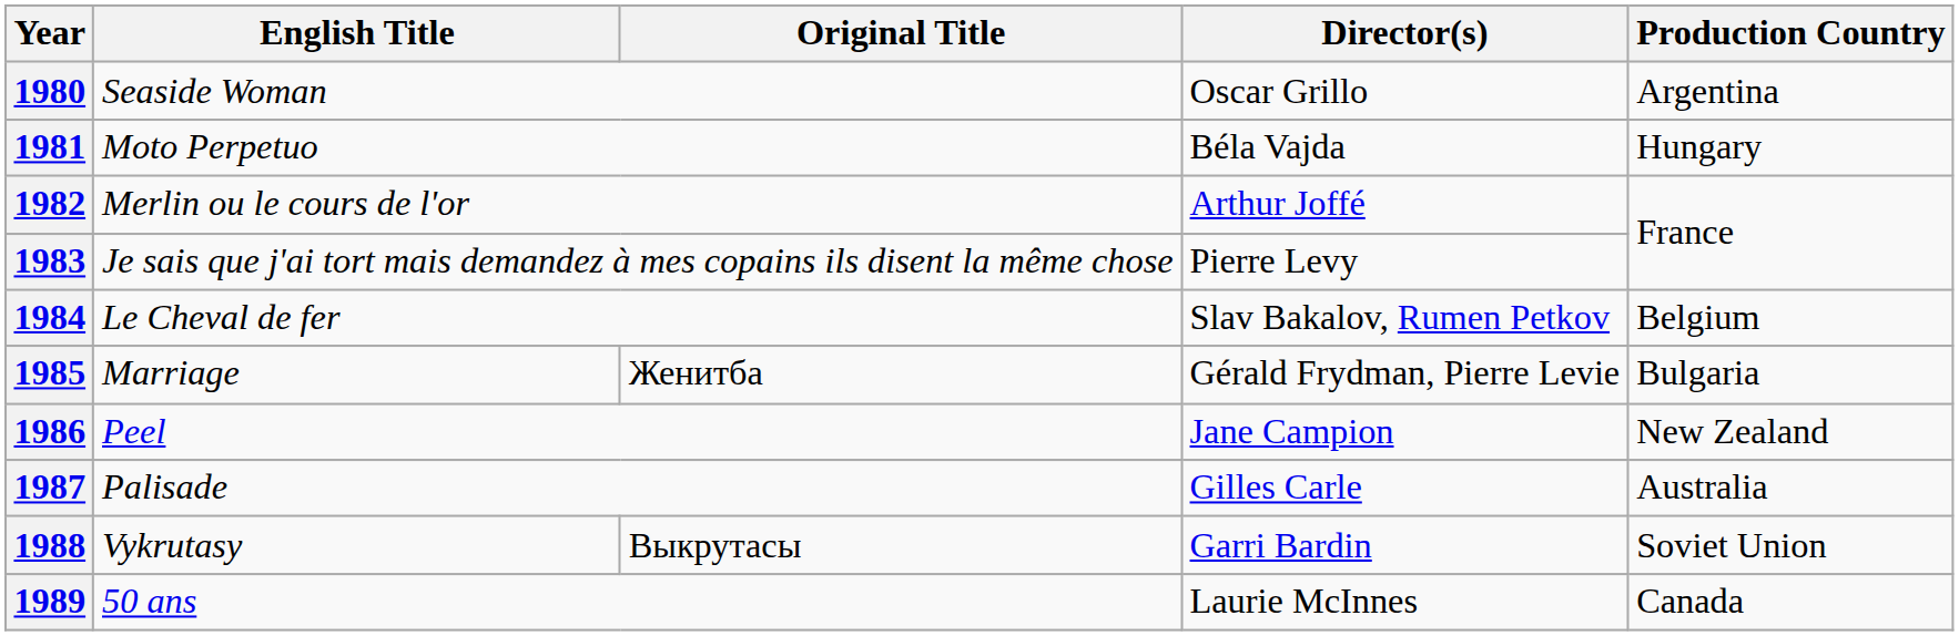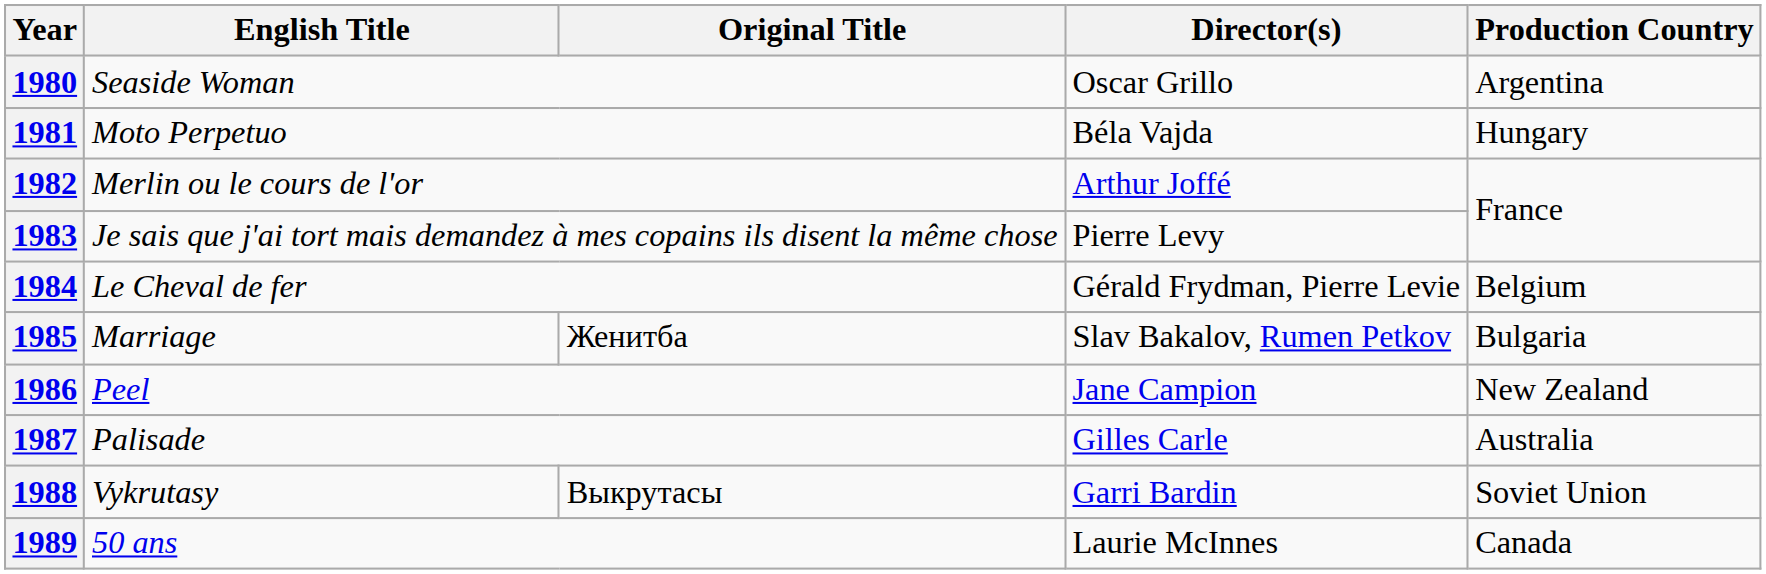1984 | Director(s): Slav Bakalov, Rumen Petkov -> Gérald Frydman, Pierre Levie
1985 | Director(s): Gérald Frydman, Pierre Levie -> Slav Bakalov, Rumen Petkov
